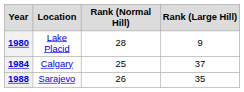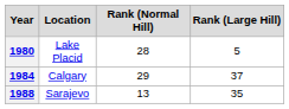1980 | Rank (Large Hill): 9 -> 5
1984 | Rank (Normal Hill): 25 -> 29
1988 | Rank (Normal Hill): 26 -> 13
